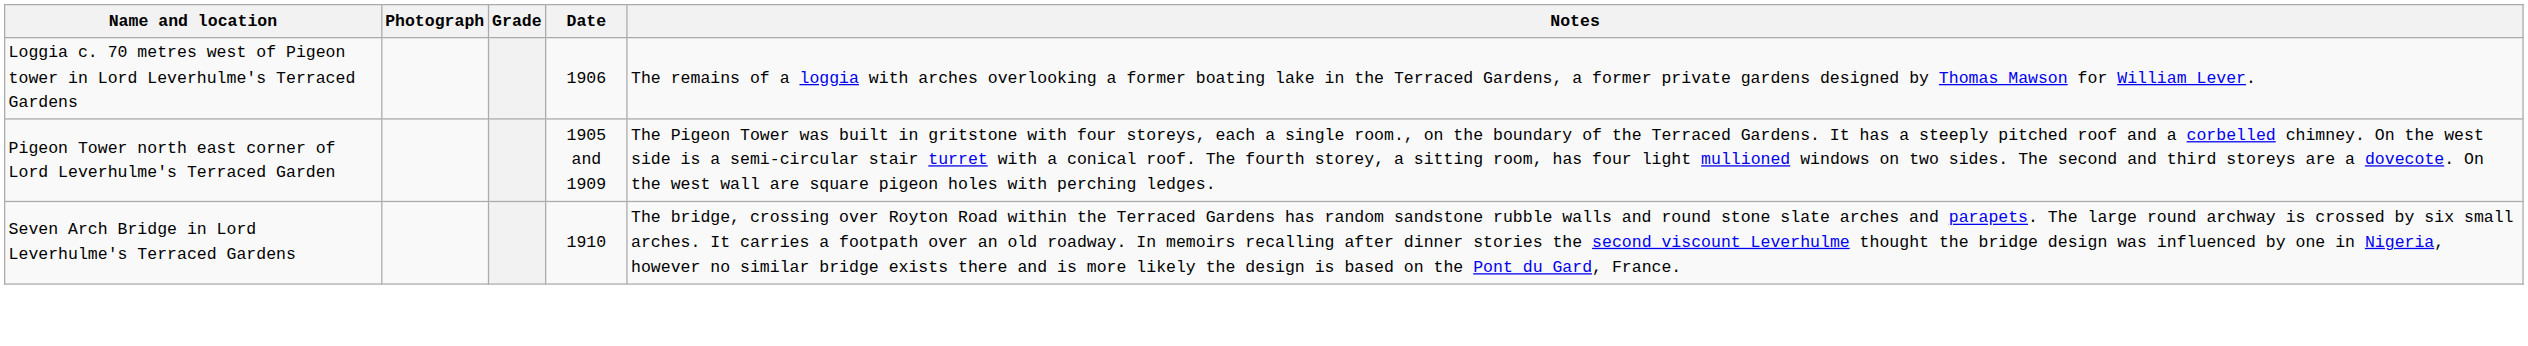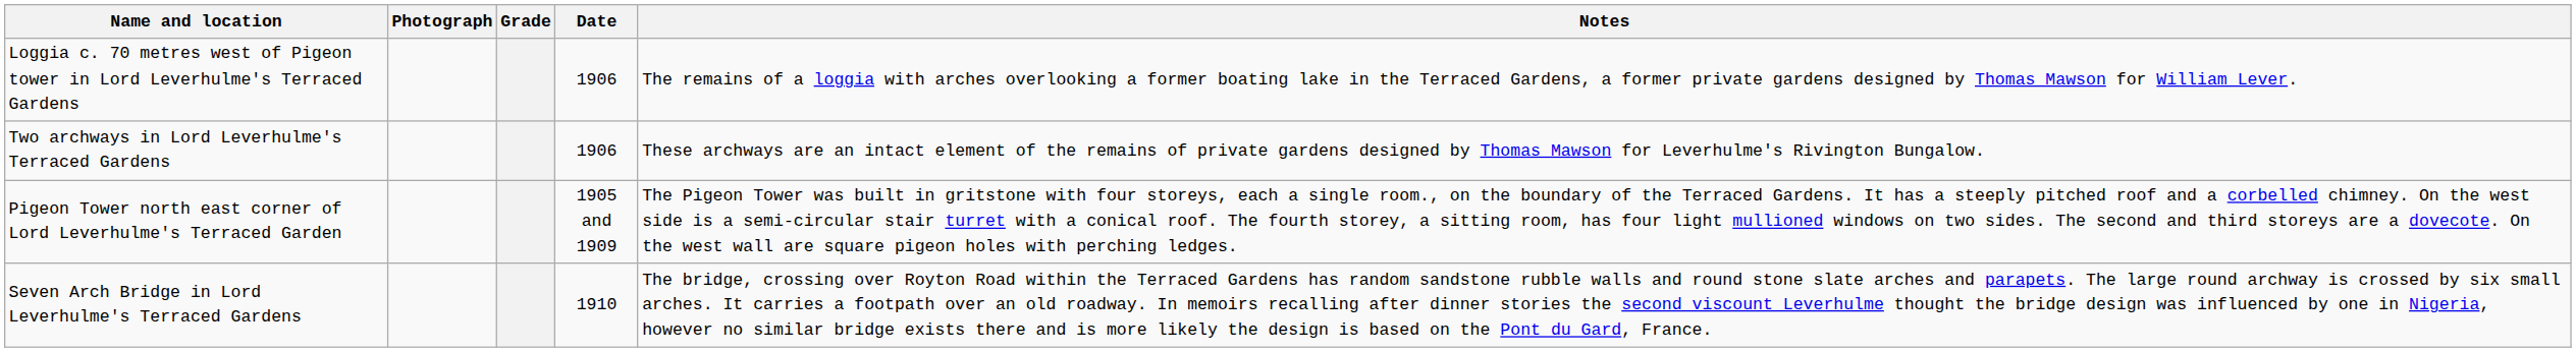+ row: Two archways in Lord Leverhulme's Terraced Gardens | 1906 | These archways are an intact element of the remains of private gardens designed by Thomas Mawson for Leverhulme's Rivington Bungalow.
